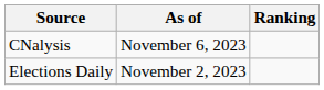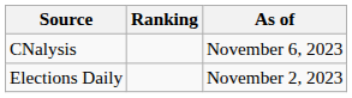columns swapped: Ranking <-> As of
